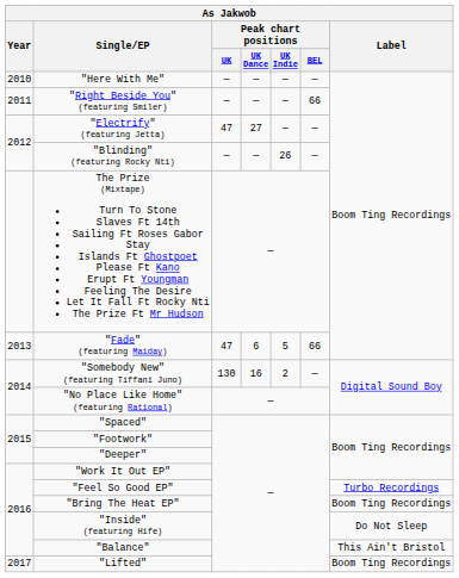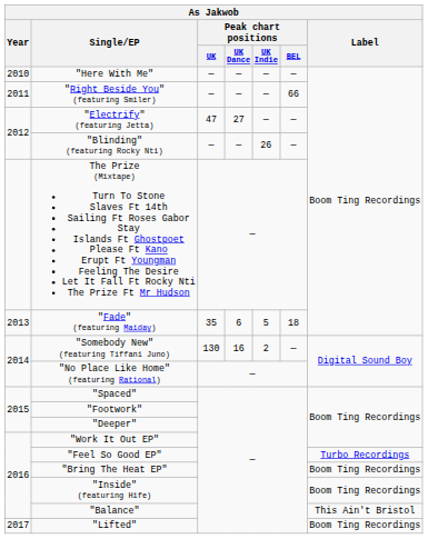"Fade" (featuring Maiday) | Peak chart positions / UK: 47 -> 35
"Fade" (featuring Maiday) | Peak chart positions / BEL: 66 -> 18
"Inside" (featuring Hife) | Label: Do Not Sleep -> Boom Ting Recordings
